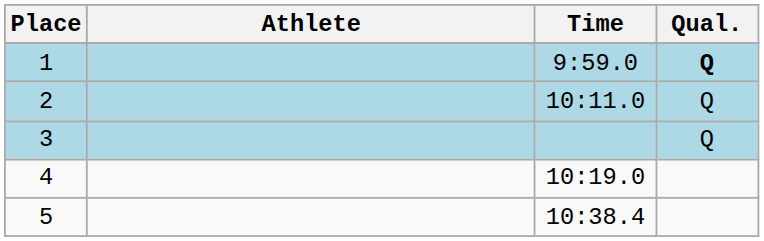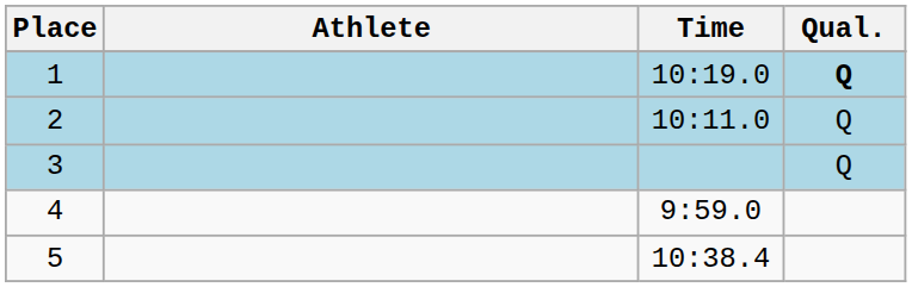1 | Time: 9:59.0 -> 10:19.0
4 | Time: 10:19.0 -> 9:59.0
